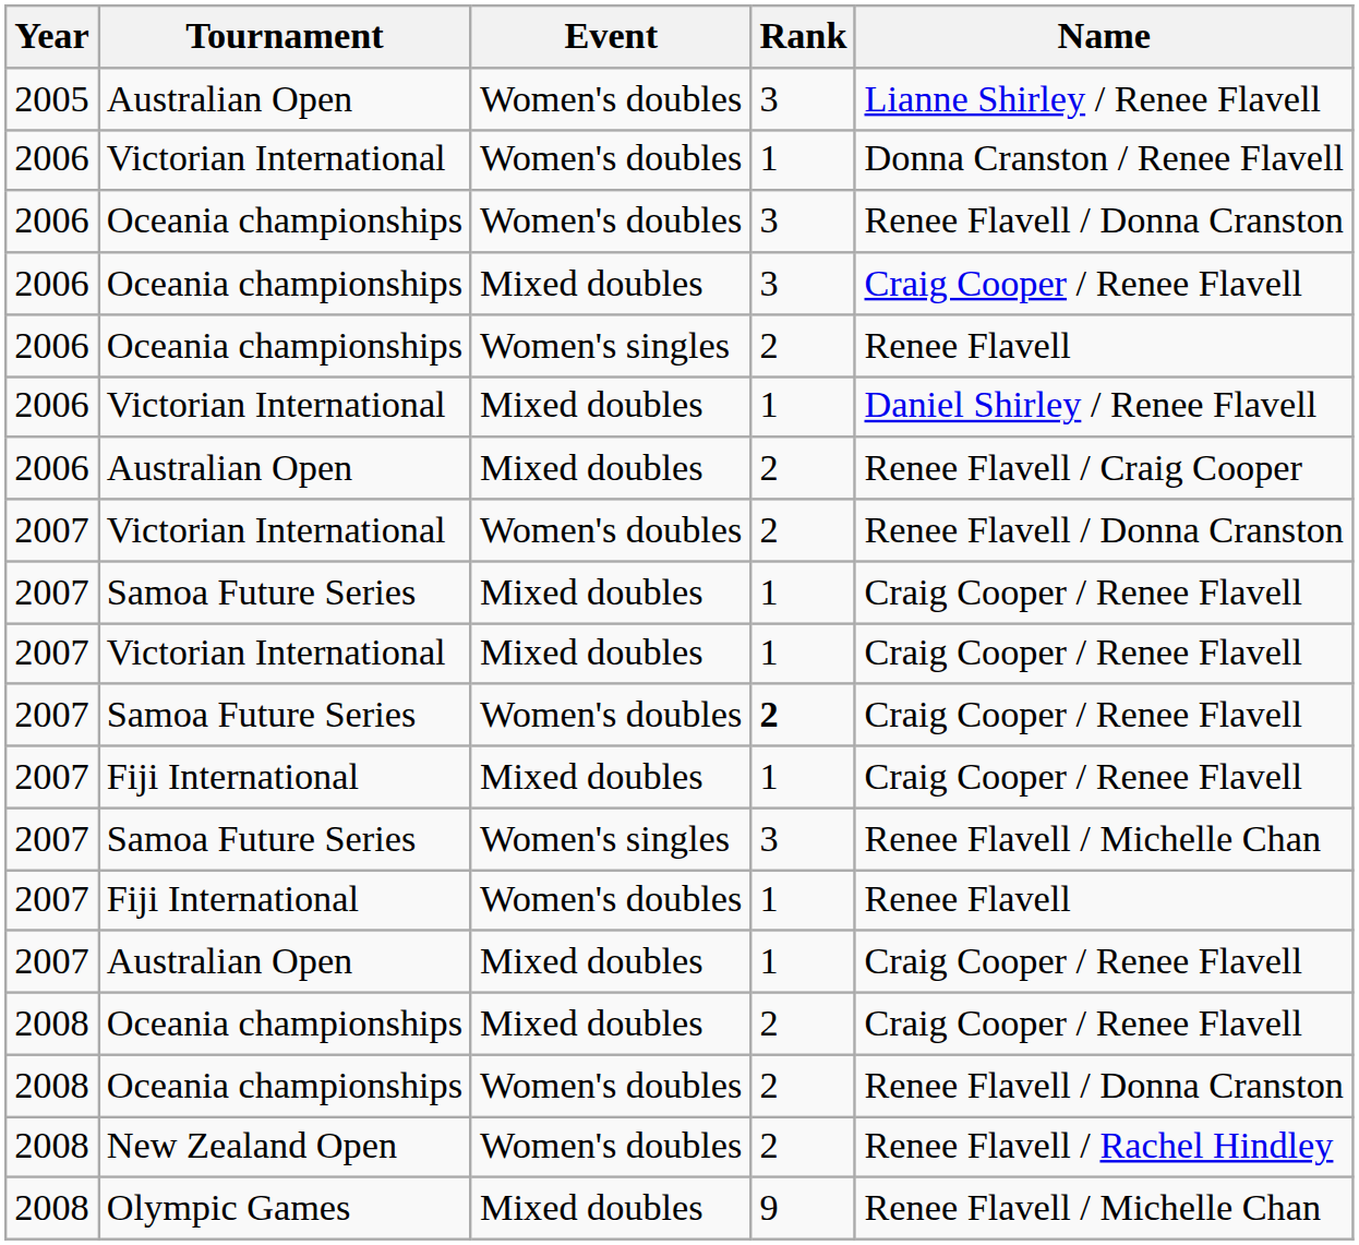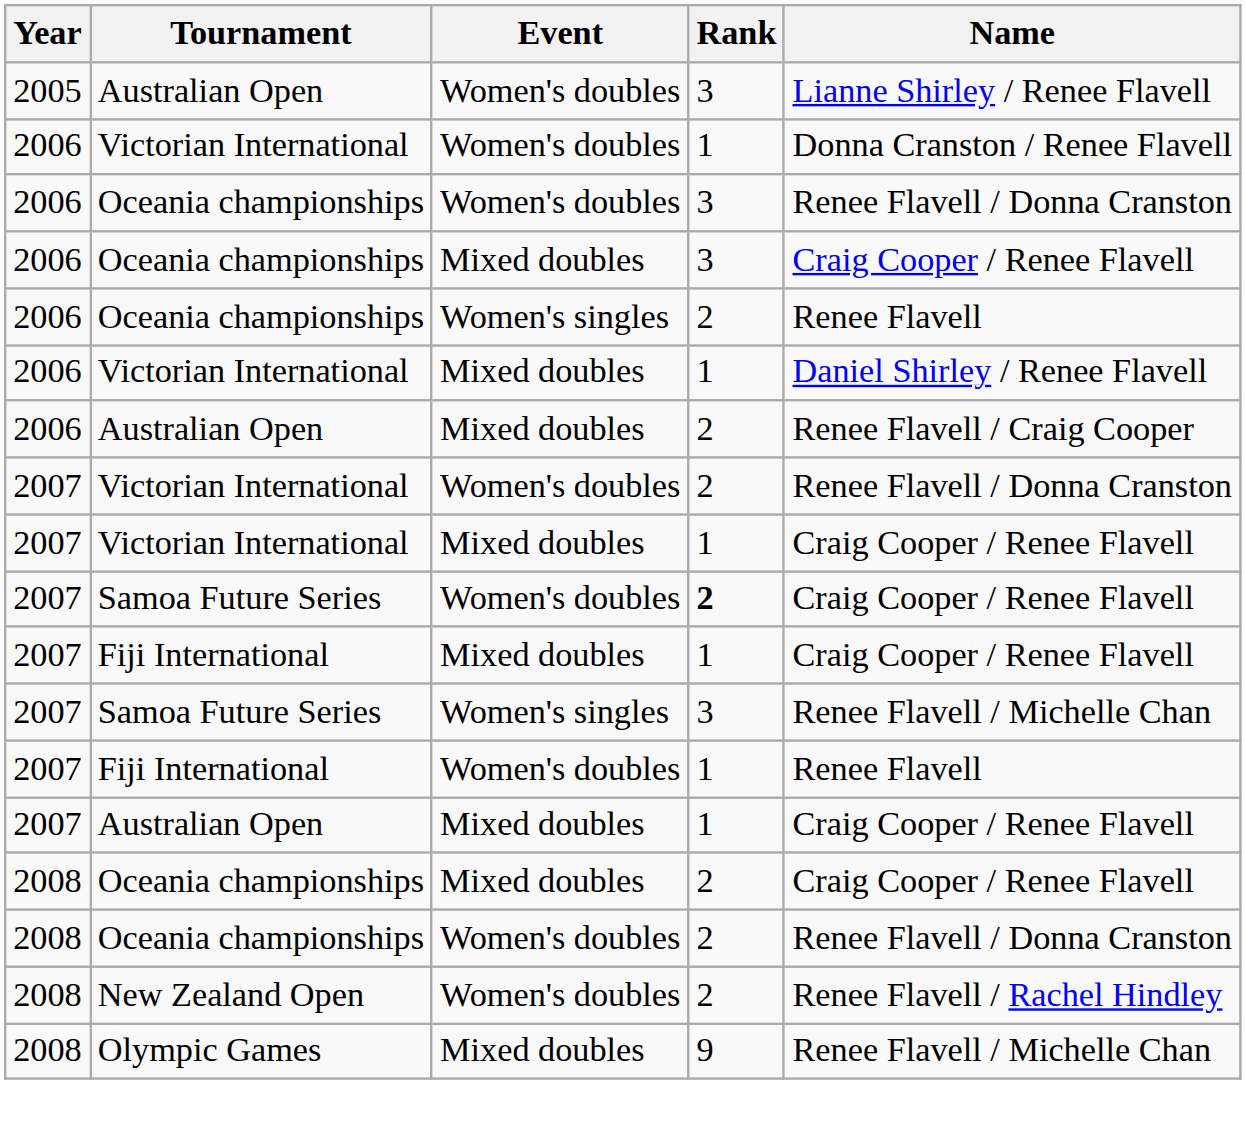- row: 2007 | Samoa Future Series | Mixed doubles | 1 | Craig Cooper / Renee Flavell
